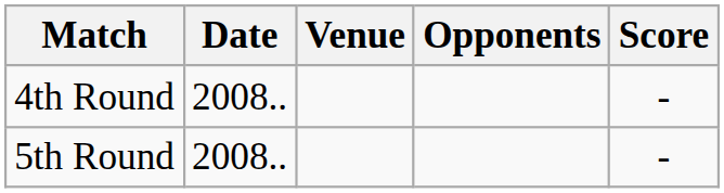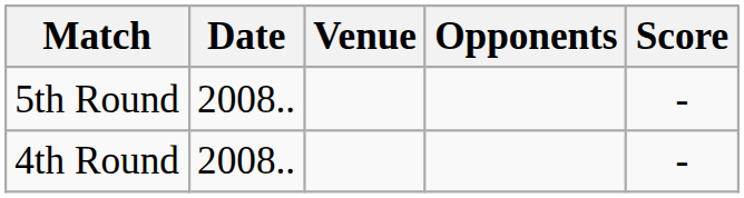rows swapped: 4th Round <-> 5th Round
